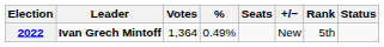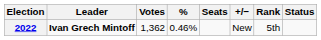2022 | Votes: 1,364 -> 1,362
2022 | %: 0.49% -> 0.46%
